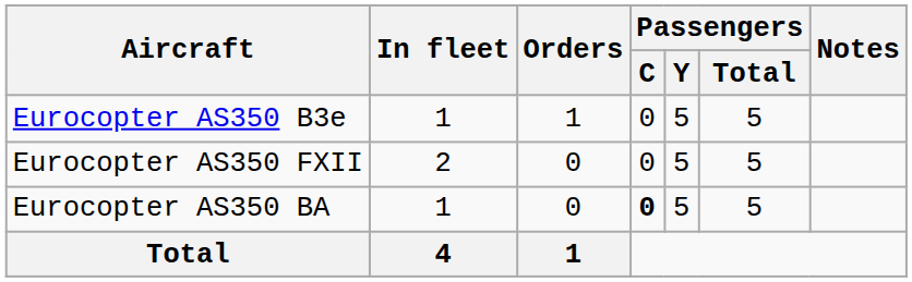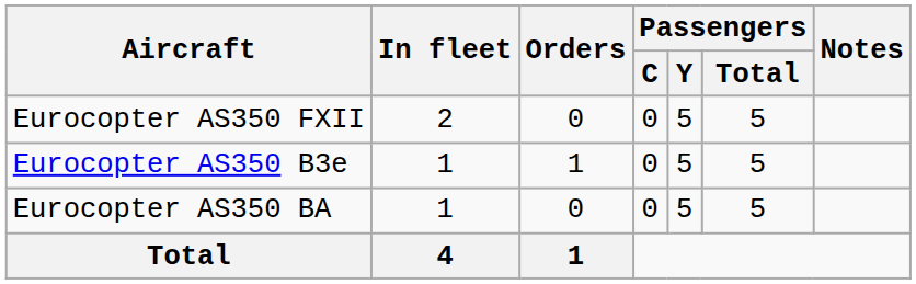rows swapped: Eurocopter AS350 B3e <-> Eurocopter AS350 FXII
Eurocopter AS350 BA | Passengers / C: bold -> normal
